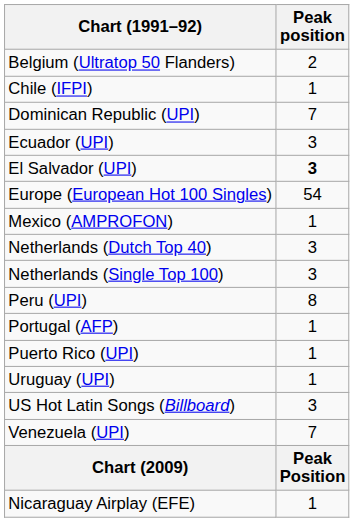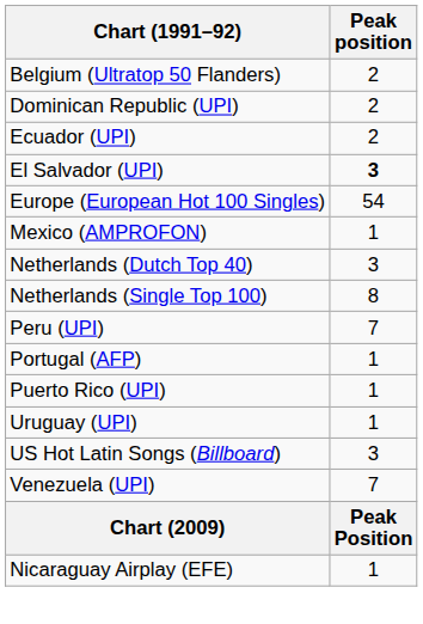- row: Chile (IFPI) | 1
Dominican Republic (UPI) | Peak position: 7 -> 2
Ecuador (UPI) | Peak position: 3 -> 2
Netherlands (Single Top 100) | Peak position: 3 -> 8
Peru (UPI) | Peak position: 8 -> 7
